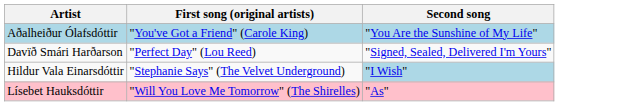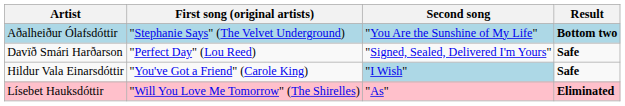+ column: Result | Bottom two | Safe | Safe | Eliminated
Aðalheiður Ólafsdóttir | First song (original artists): "You've Got a Friend" (Carole King) -> "Stephanie Says" (The Velvet Underground)
Hildur Vala Einarsdóttir | First song (original artists): "Stephanie Says" (The Velvet Underground) -> "You've Got a Friend" (Carole King)
